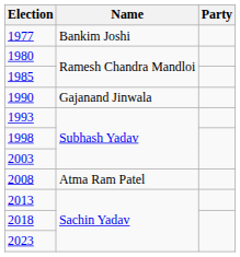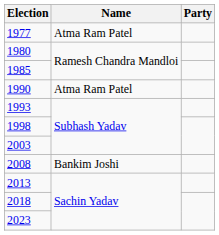1977 | Name: Bankim Joshi -> Atma Ram Patel
1990 | Name: Gajanand Jinwala -> Atma Ram Patel
2008 | Name: Atma Ram Patel -> Bankim Joshi
